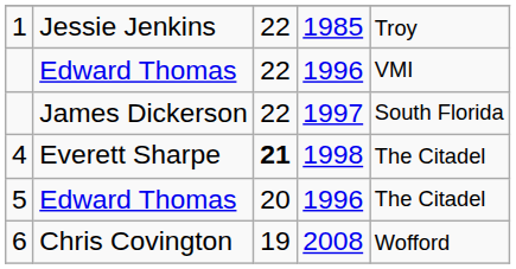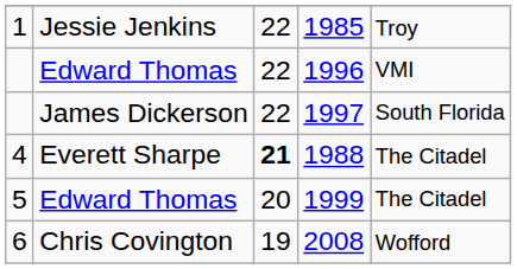4 | column 4: 1998 -> 1988
5 | column 4: 1996 -> 1999
